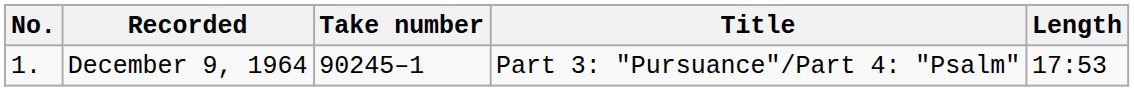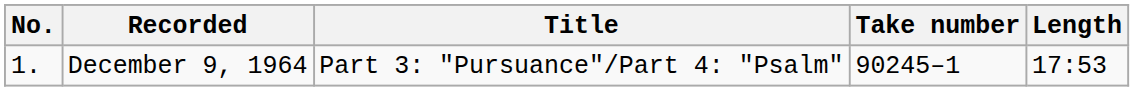columns swapped: Take number <-> Title
